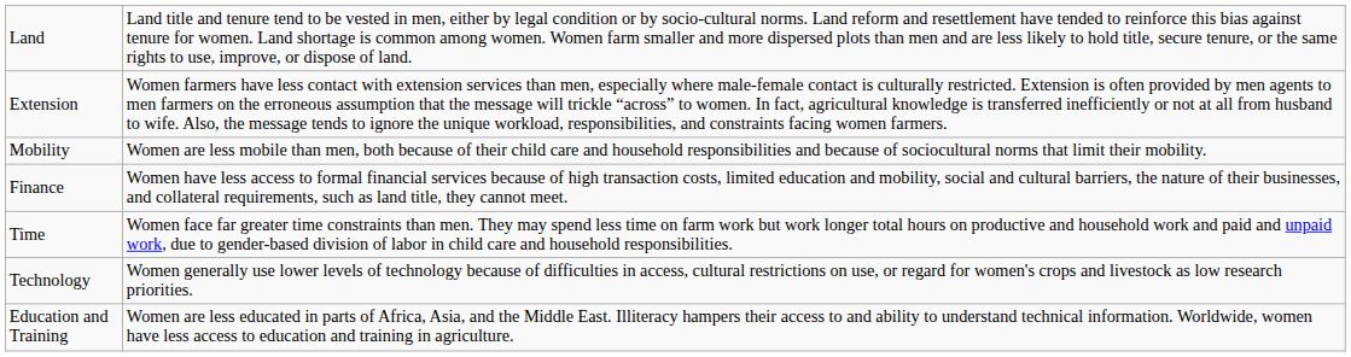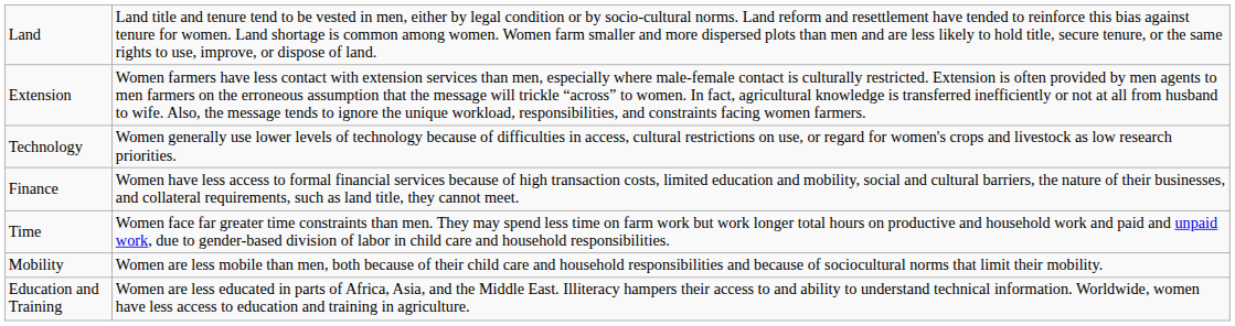rows swapped: Technology <-> Mobility
